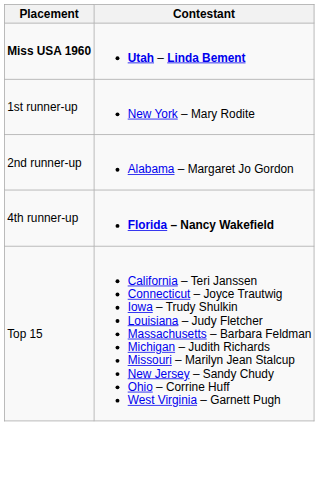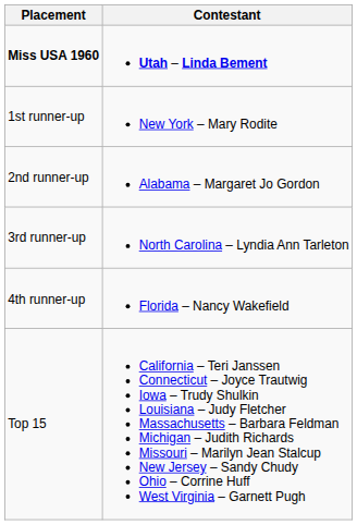+ row: 3rd runner-up | North Carolina – Lyndia Ann Tarleton
4th runner-up | Contestant: bold -> normal
